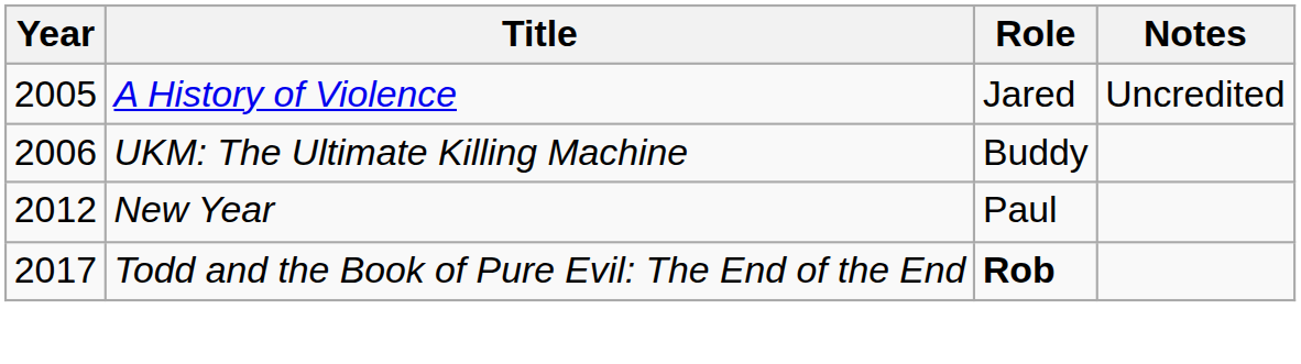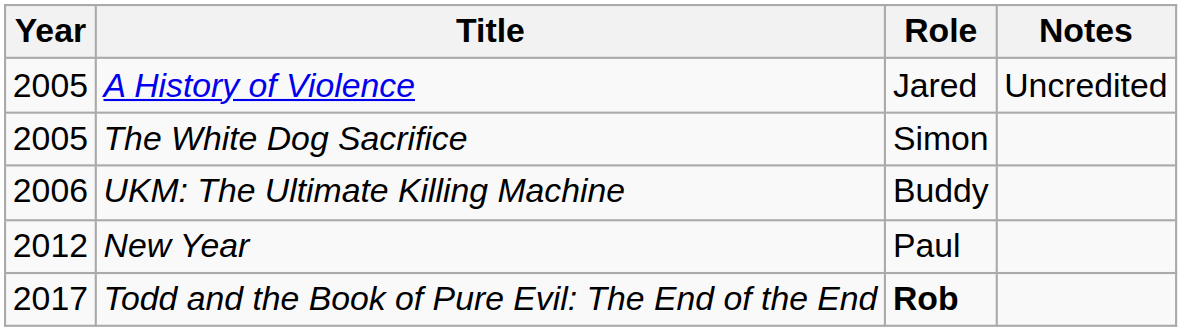+ row: 2005 | The White Dog Sacrifice | Simon
